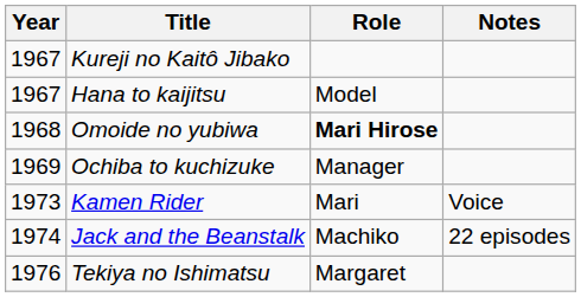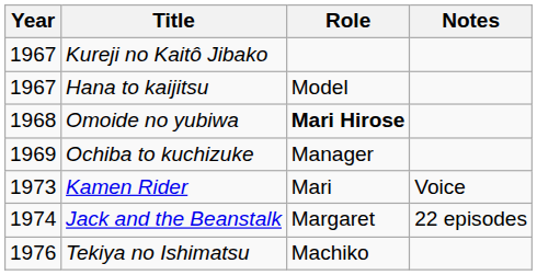Jack and the Beanstalk | Role: Machiko -> Margaret
Tekiya no Ishimatsu | Role: Margaret -> Machiko
